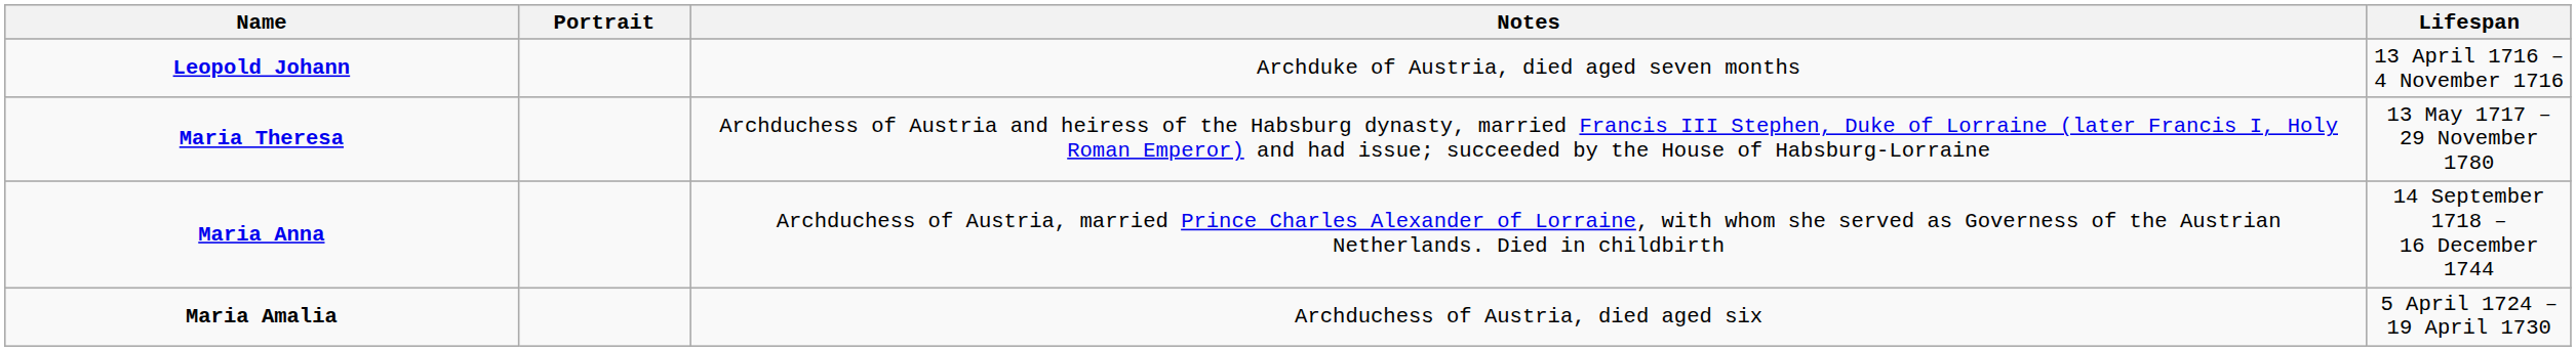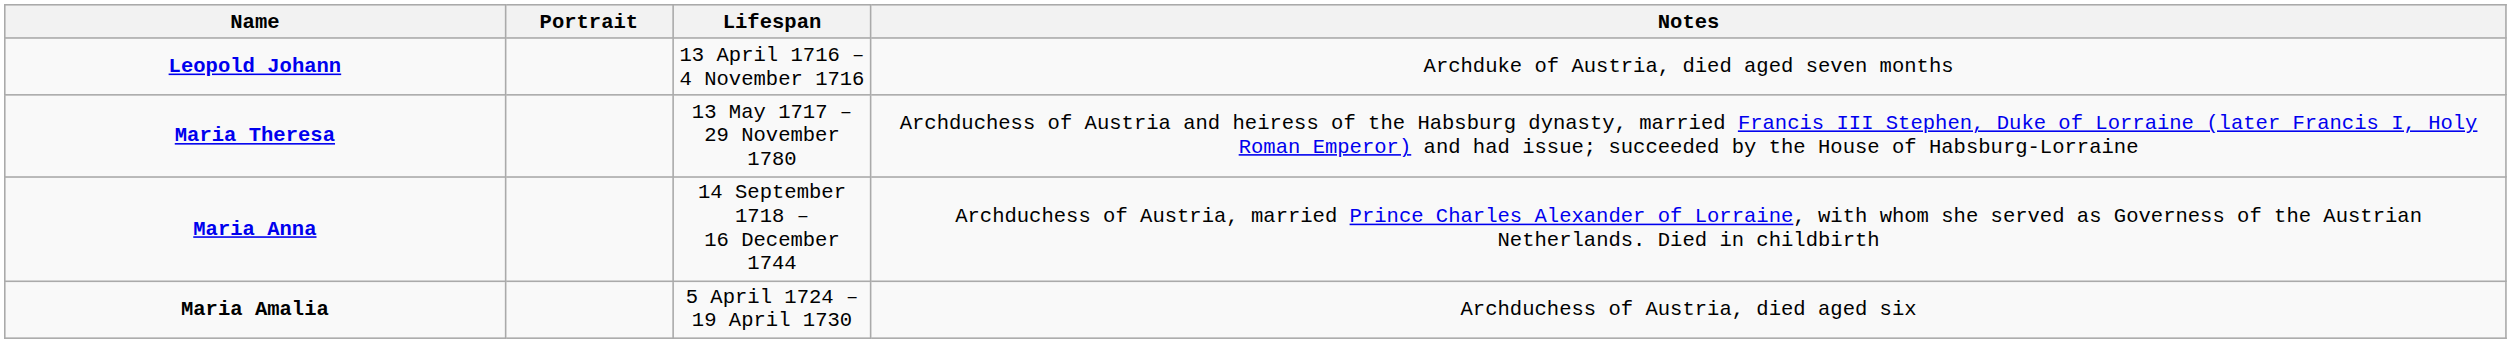columns swapped: Lifespan <-> Notes
